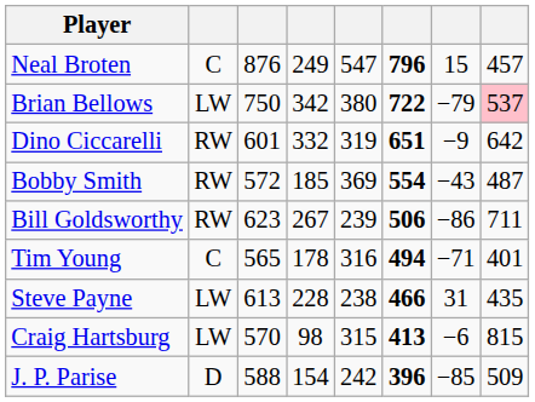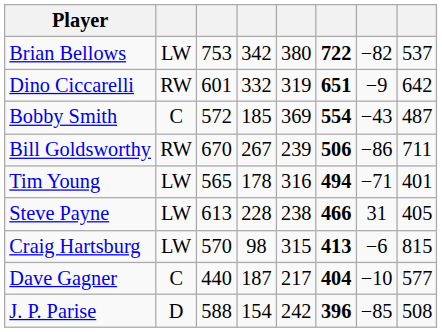- row: Neal Broten | C | 876 | 249 | 547 | 796 | 15 | 457
Brian Bellows | column 3: 750 -> 753
Brian Bellows | column 7: −79 -> −82
Brian Bellows | column 8: pink background -> no background
Bobby Smith | column 2: RW -> C
Bill Goldsworthy | column 3: 623 -> 670
Tim Young | column 2: C -> LW
Steve Payne | column 8: 435 -> 405
+ row: Dave Gagner | C | 440 | 187 | 217 | 404 | −10 | 577
J. P. Parise | column 8: 509 -> 508
